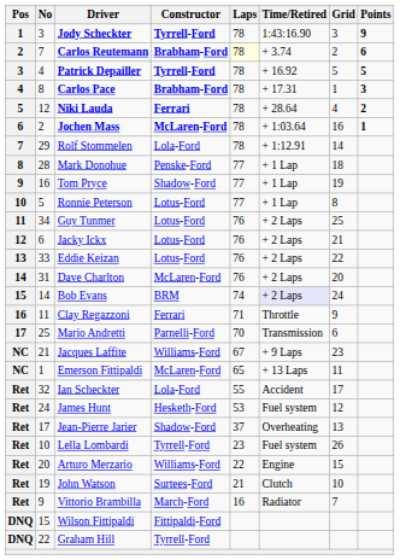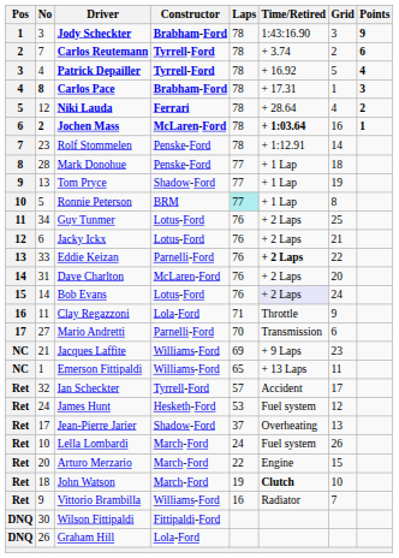Jody Scheckter | Constructor: Tyrrell-Ford -> Brabham-Ford
Carlos Reutemann | Constructor: Brabham-Ford -> Tyrrell-Ford
Carlos Reutemann | Laps: lightyellow background -> no background
Patrick Depailler | Points: 5 -> 4
Carlos Pace | No: normal -> bold
Jochen Mass | No: normal -> bold
Jochen Mass | Time/Retired: normal -> bold
Rolf Stommelen | No: 29 -> 23
Rolf Stommelen | Constructor: Lola-Ford -> Penske-Ford
Tom Pryce | No: 16 -> 13
Ronnie Peterson | Constructor: Lotus-Ford -> BRM
Ronnie Peterson | Laps: no background -> paleturquoise background
Eddie Keizan | Constructor: Lotus-Ford -> Parnelli-Ford
Eddie Keizan | Time/Retired: normal -> bold
Bob Evans | Constructor: BRM -> Lotus-Ford
Bob Evans | Laps: 74 -> 76
Clay Regazzoni | Constructor: Ferrari -> Lola-Ford
Mario Andretti | No: 25 -> 27
Jacques Laffite | Laps: 67 -> 69
Emerson Fittipaldi | Constructor: McLaren-Ford -> Williams-Ford
Ian Scheckter | Constructor: Lola-Ford -> Tyrrell-Ford
Ian Scheckter | Laps: 55 -> 57
Lella Lombardi | Constructor: Tyrrell-Ford -> March-Ford
Lella Lombardi | Laps: 23 -> 24
Arturo Merzario | Constructor: Williams-Ford -> March-Ford
John Watson | No: 19 -> 18
John Watson | Constructor: Surtees-Ford -> March-Ford
John Watson | Laps: 21 -> 19
John Watson | Time/Retired: normal -> bold
Vittorio Brambilla | Constructor: March-Ford -> Williams-Ford
Wilson Fittipaldi | No: 15 -> 30
Graham Hill | No: 22 -> 26
Graham Hill | Constructor: Tyrrell-Ford -> Lola-Ford
